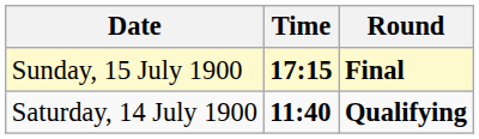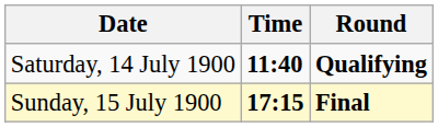rows swapped: Saturday, 14 July 1900 <-> Sunday, 15 July 1900
